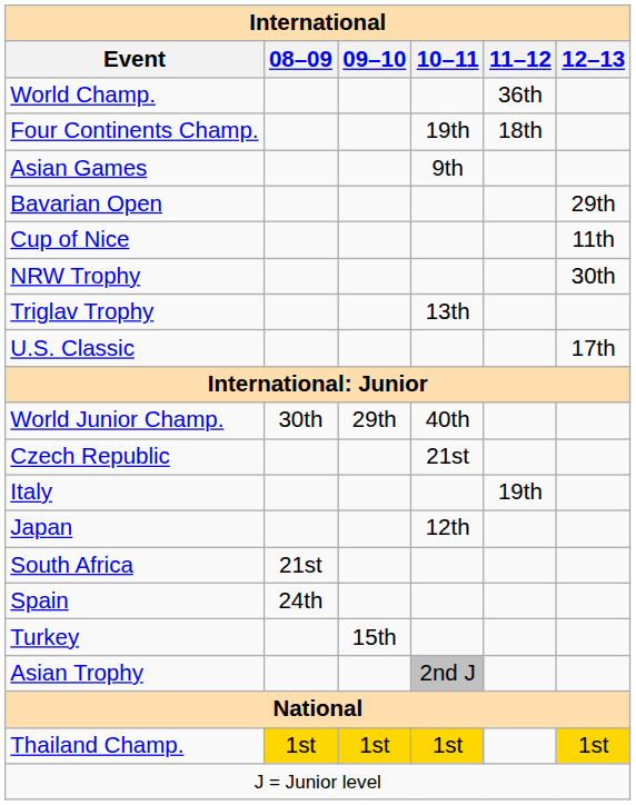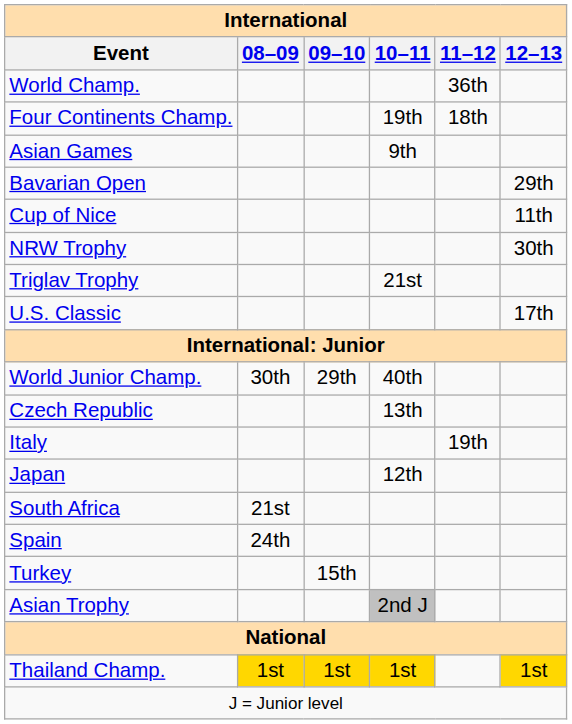Triglav Trophy | 10–11: 13th -> 21st
Czech Republic | 10–11: 21st -> 13th
